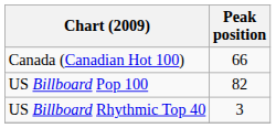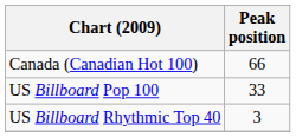US Billboard Pop 100 | Peak position: 82 -> 33
